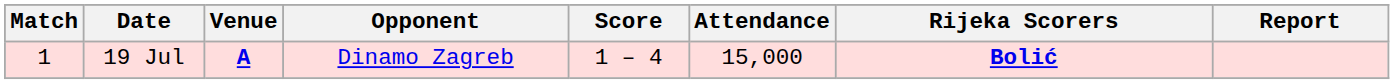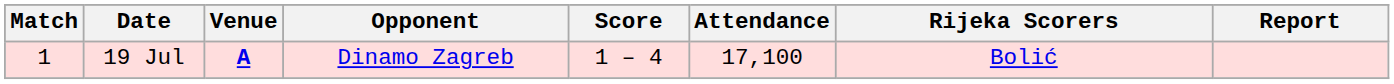19 Jul | Attendance: 15,000 -> 17,100
19 Jul | Rijeka Scorers: bold -> normal
